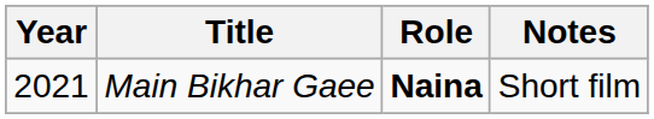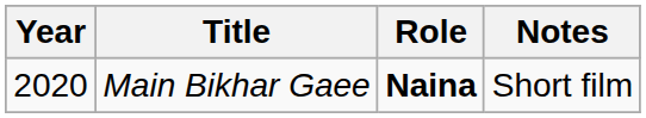Main Bikhar Gaee | Year: 2021 -> 2020
